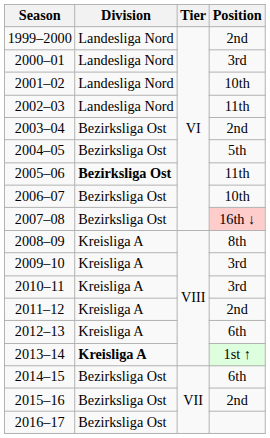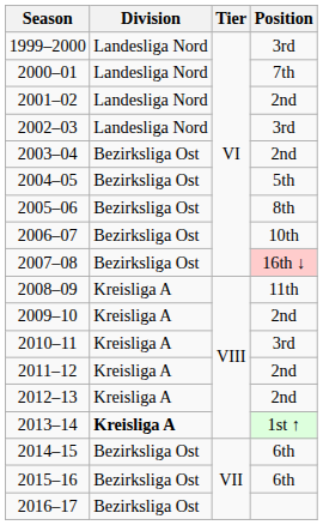1999–2000 | Position: 2nd -> 3rd
2000–01 | Position: 3rd -> 7th
2001–02 | Position: 10th -> 2nd
2002–03 | Position: 11th -> 3rd
2005–06 | Division: bold -> normal
2005–06 | Position: 11th -> 8th
2008–09 | Position: 8th -> 11th
2009–10 | Position: 3rd -> 2nd
2012–13 | Position: 6th -> 2nd
2015–16 | Position: 2nd -> 6th
